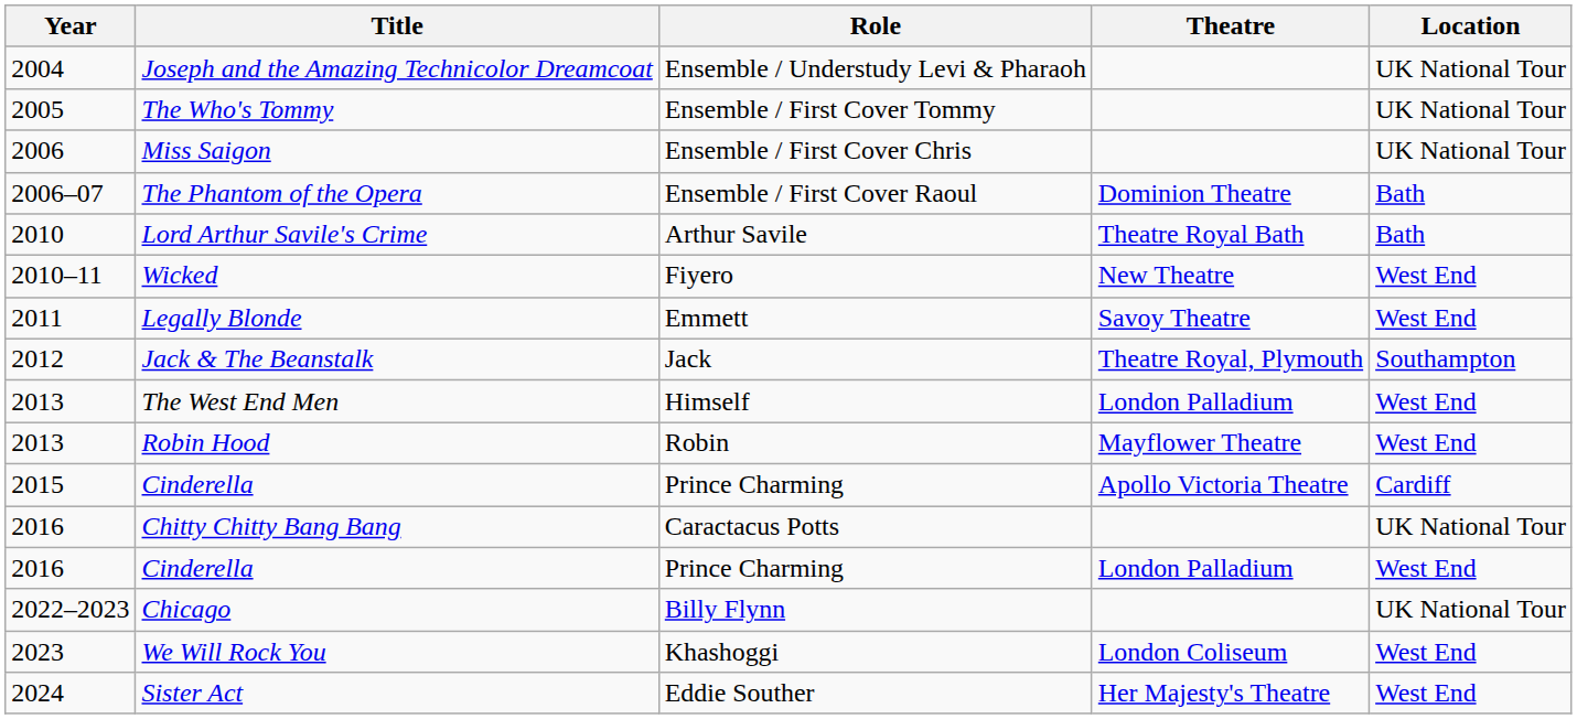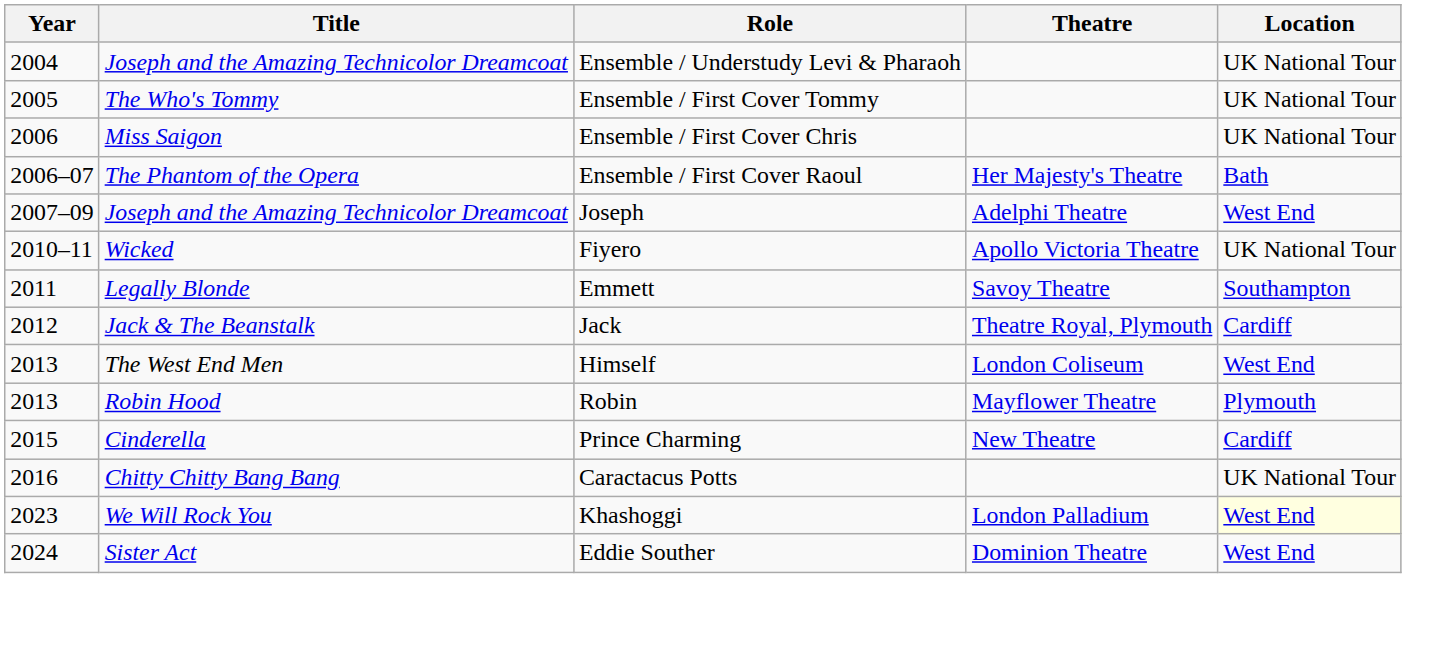Ensemble / First Cover Raoul | Theatre: Dominion Theatre -> Her Majesty's Theatre
+ row: 2007–09 | Joseph and the Amazing Technicolor Dreamcoat | Joseph | Adelphi Theatre | West End
- row: 2010 | Lord Arthur Savile's Crime | Arthur Savile | Theatre Royal Bath | Bath
Fiyero | Theatre: New Theatre -> Apollo Victoria Theatre
Fiyero | Location: West End -> UK National Tour
Emmett | Location: West End -> Southampton
Jack | Location: Southampton -> Cardiff
Himself | Theatre: London Palladium -> London Coliseum
Robin | Location: West End -> Plymouth
2015 / Prince Charming | Theatre: Apollo Victoria Theatre -> New Theatre
- row: 2016 | Cinderella | Prince Charming | London Palladium | West End
- row: 2022–2023 | Chicago | Billy Flynn | UK National Tour
Khashoggi | Theatre: London Coliseum -> London Palladium
Khashoggi | Location: no background -> lightyellow background
Eddie Souther | Theatre: Her Majesty's Theatre -> Dominion Theatre
